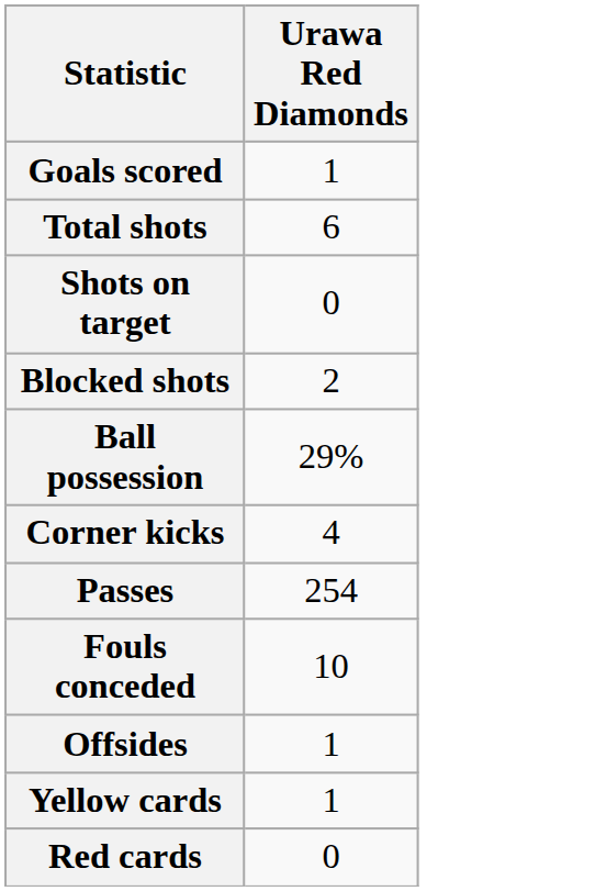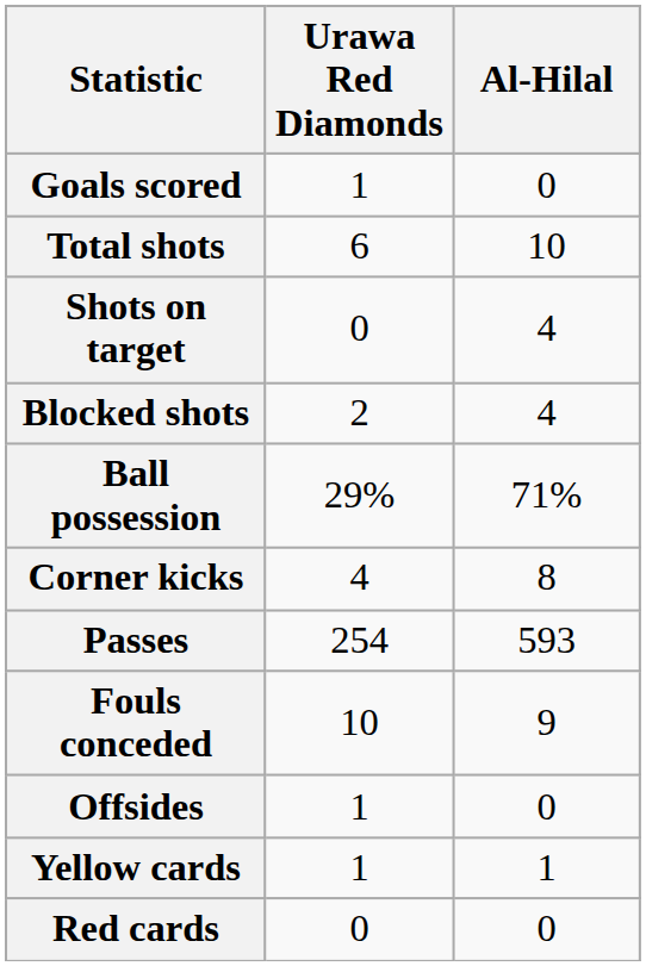+ column: Al-Hilal | 0 | 10 | 4 | 4 | 71% | 8 | 593 | 9 | 0 | 1 | 0
